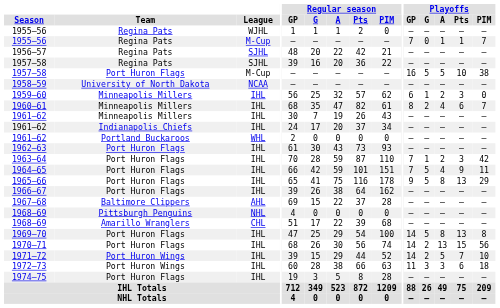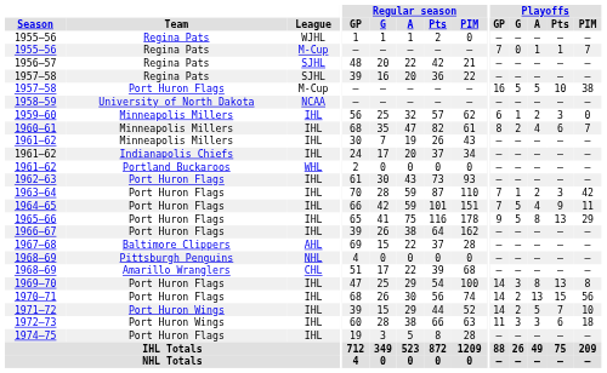1969–70 | Playoffs / G: 5 -> 3
